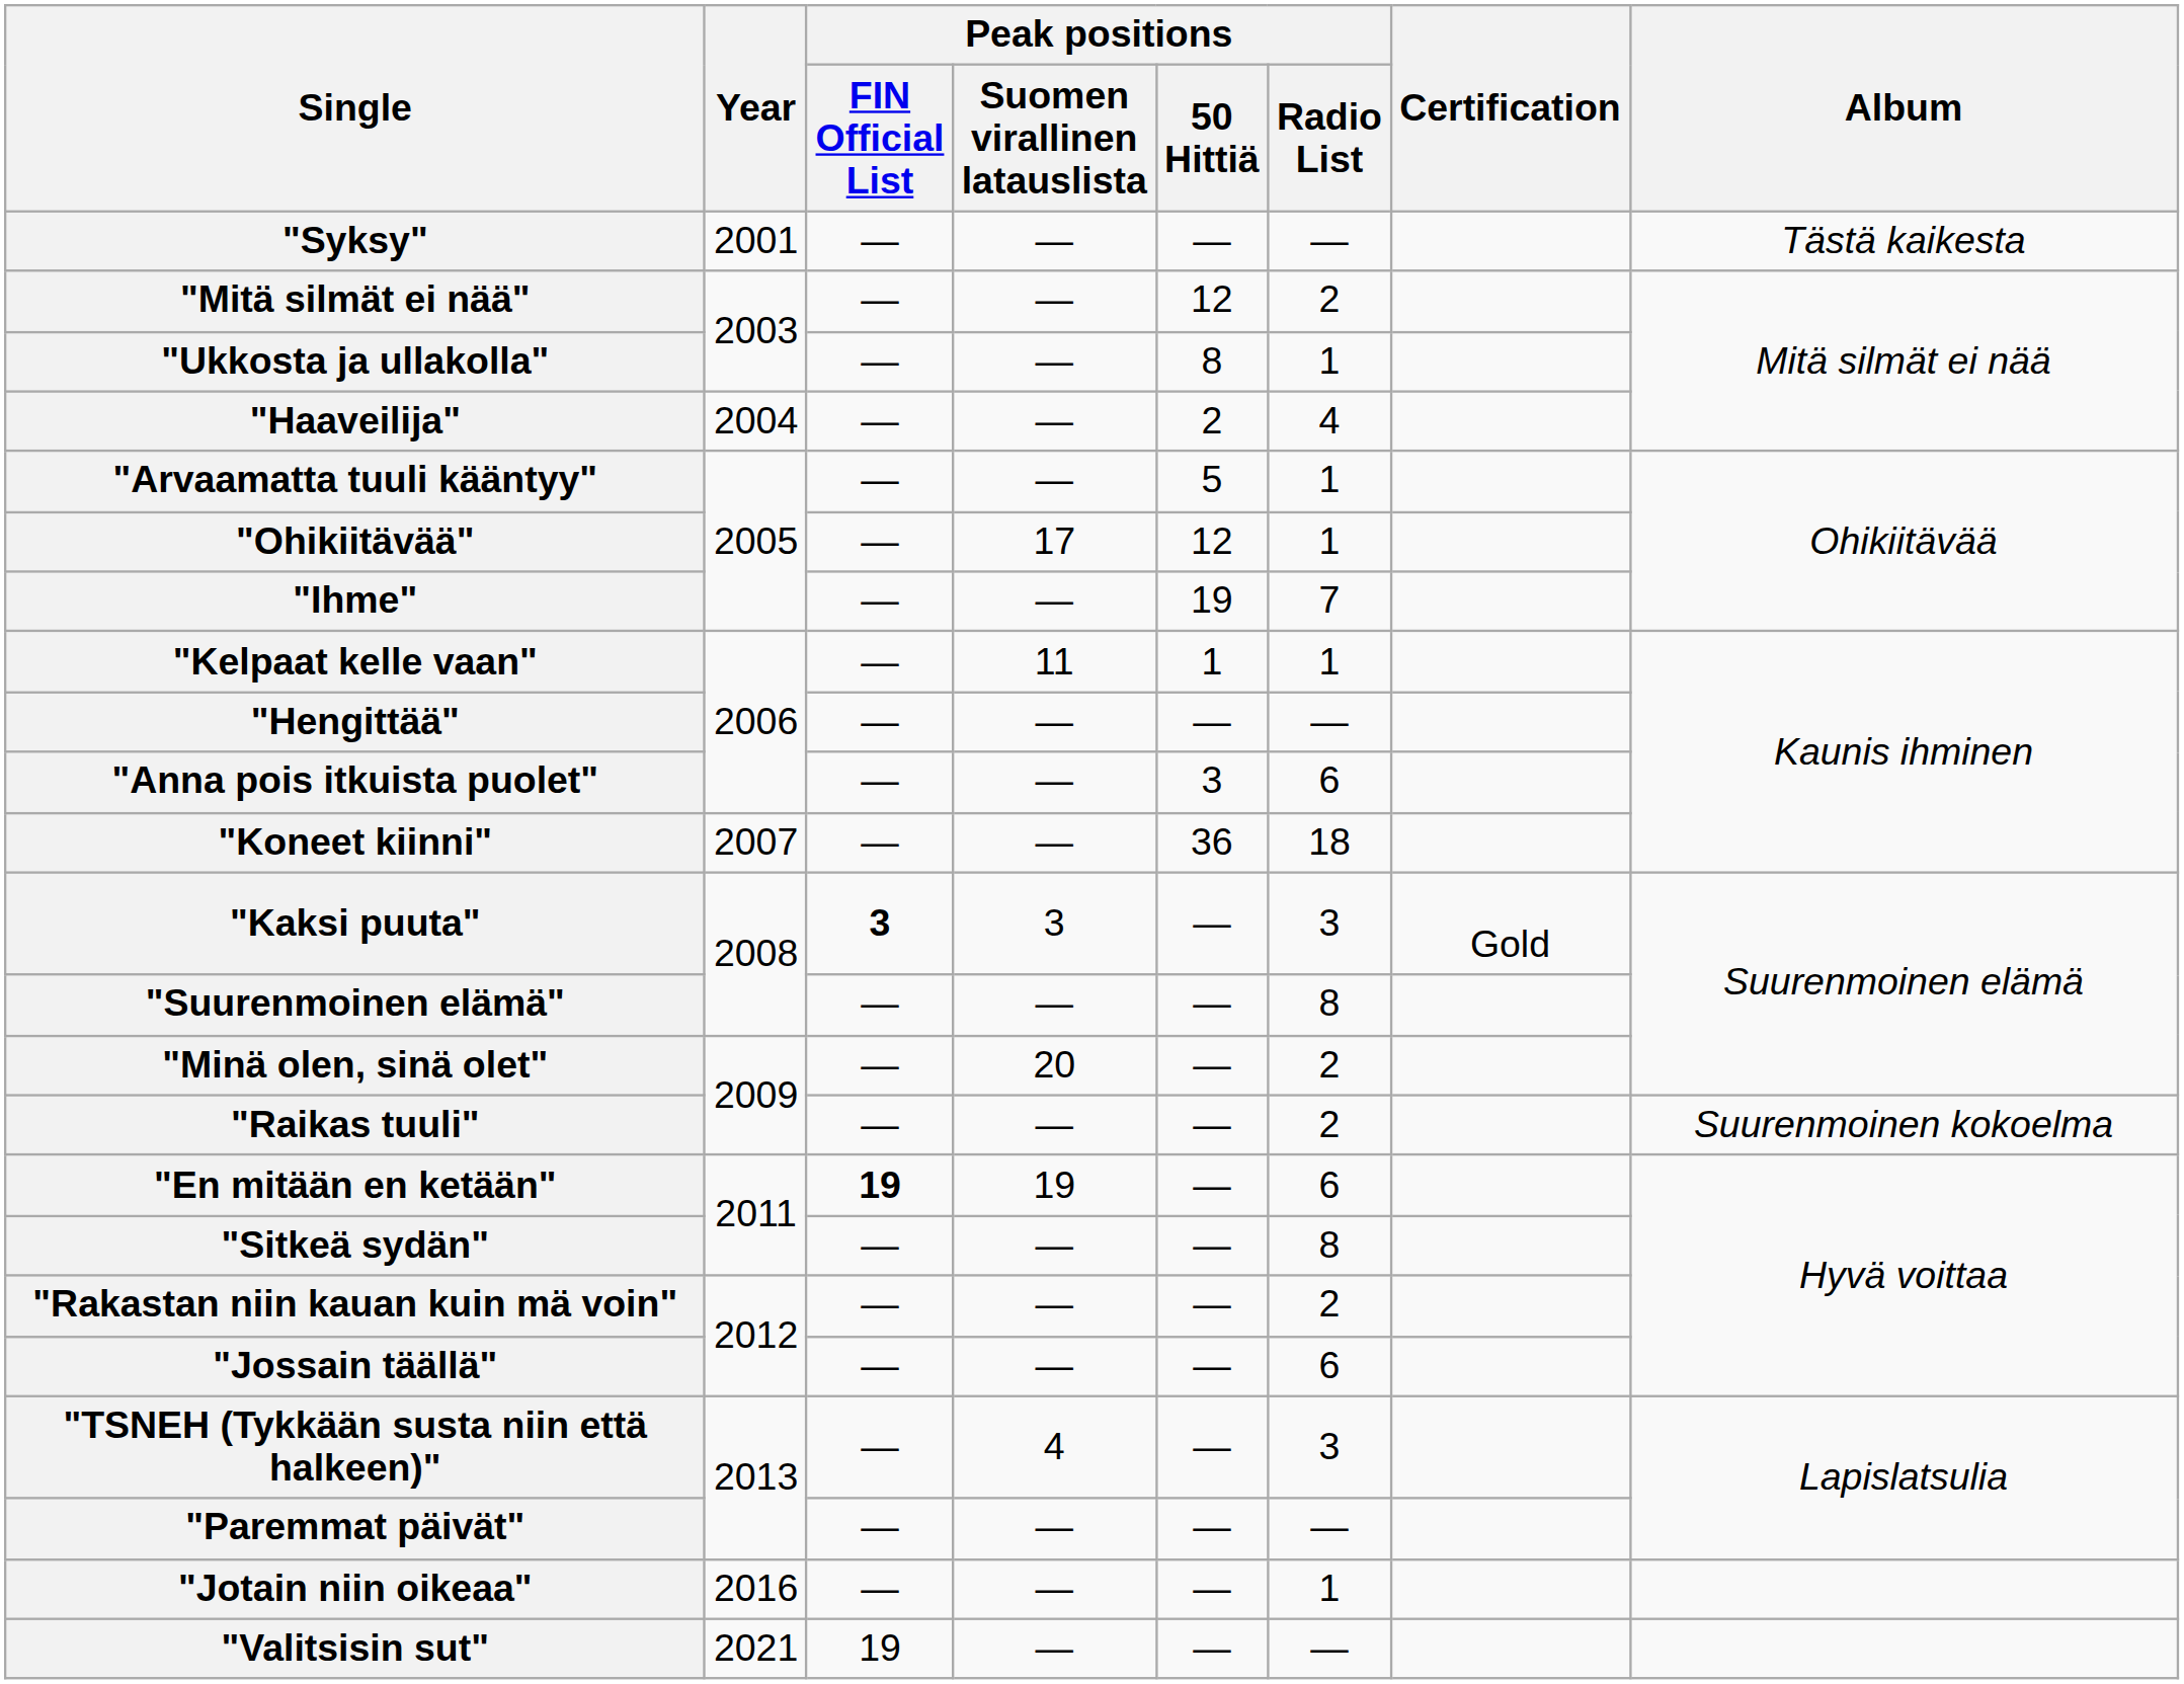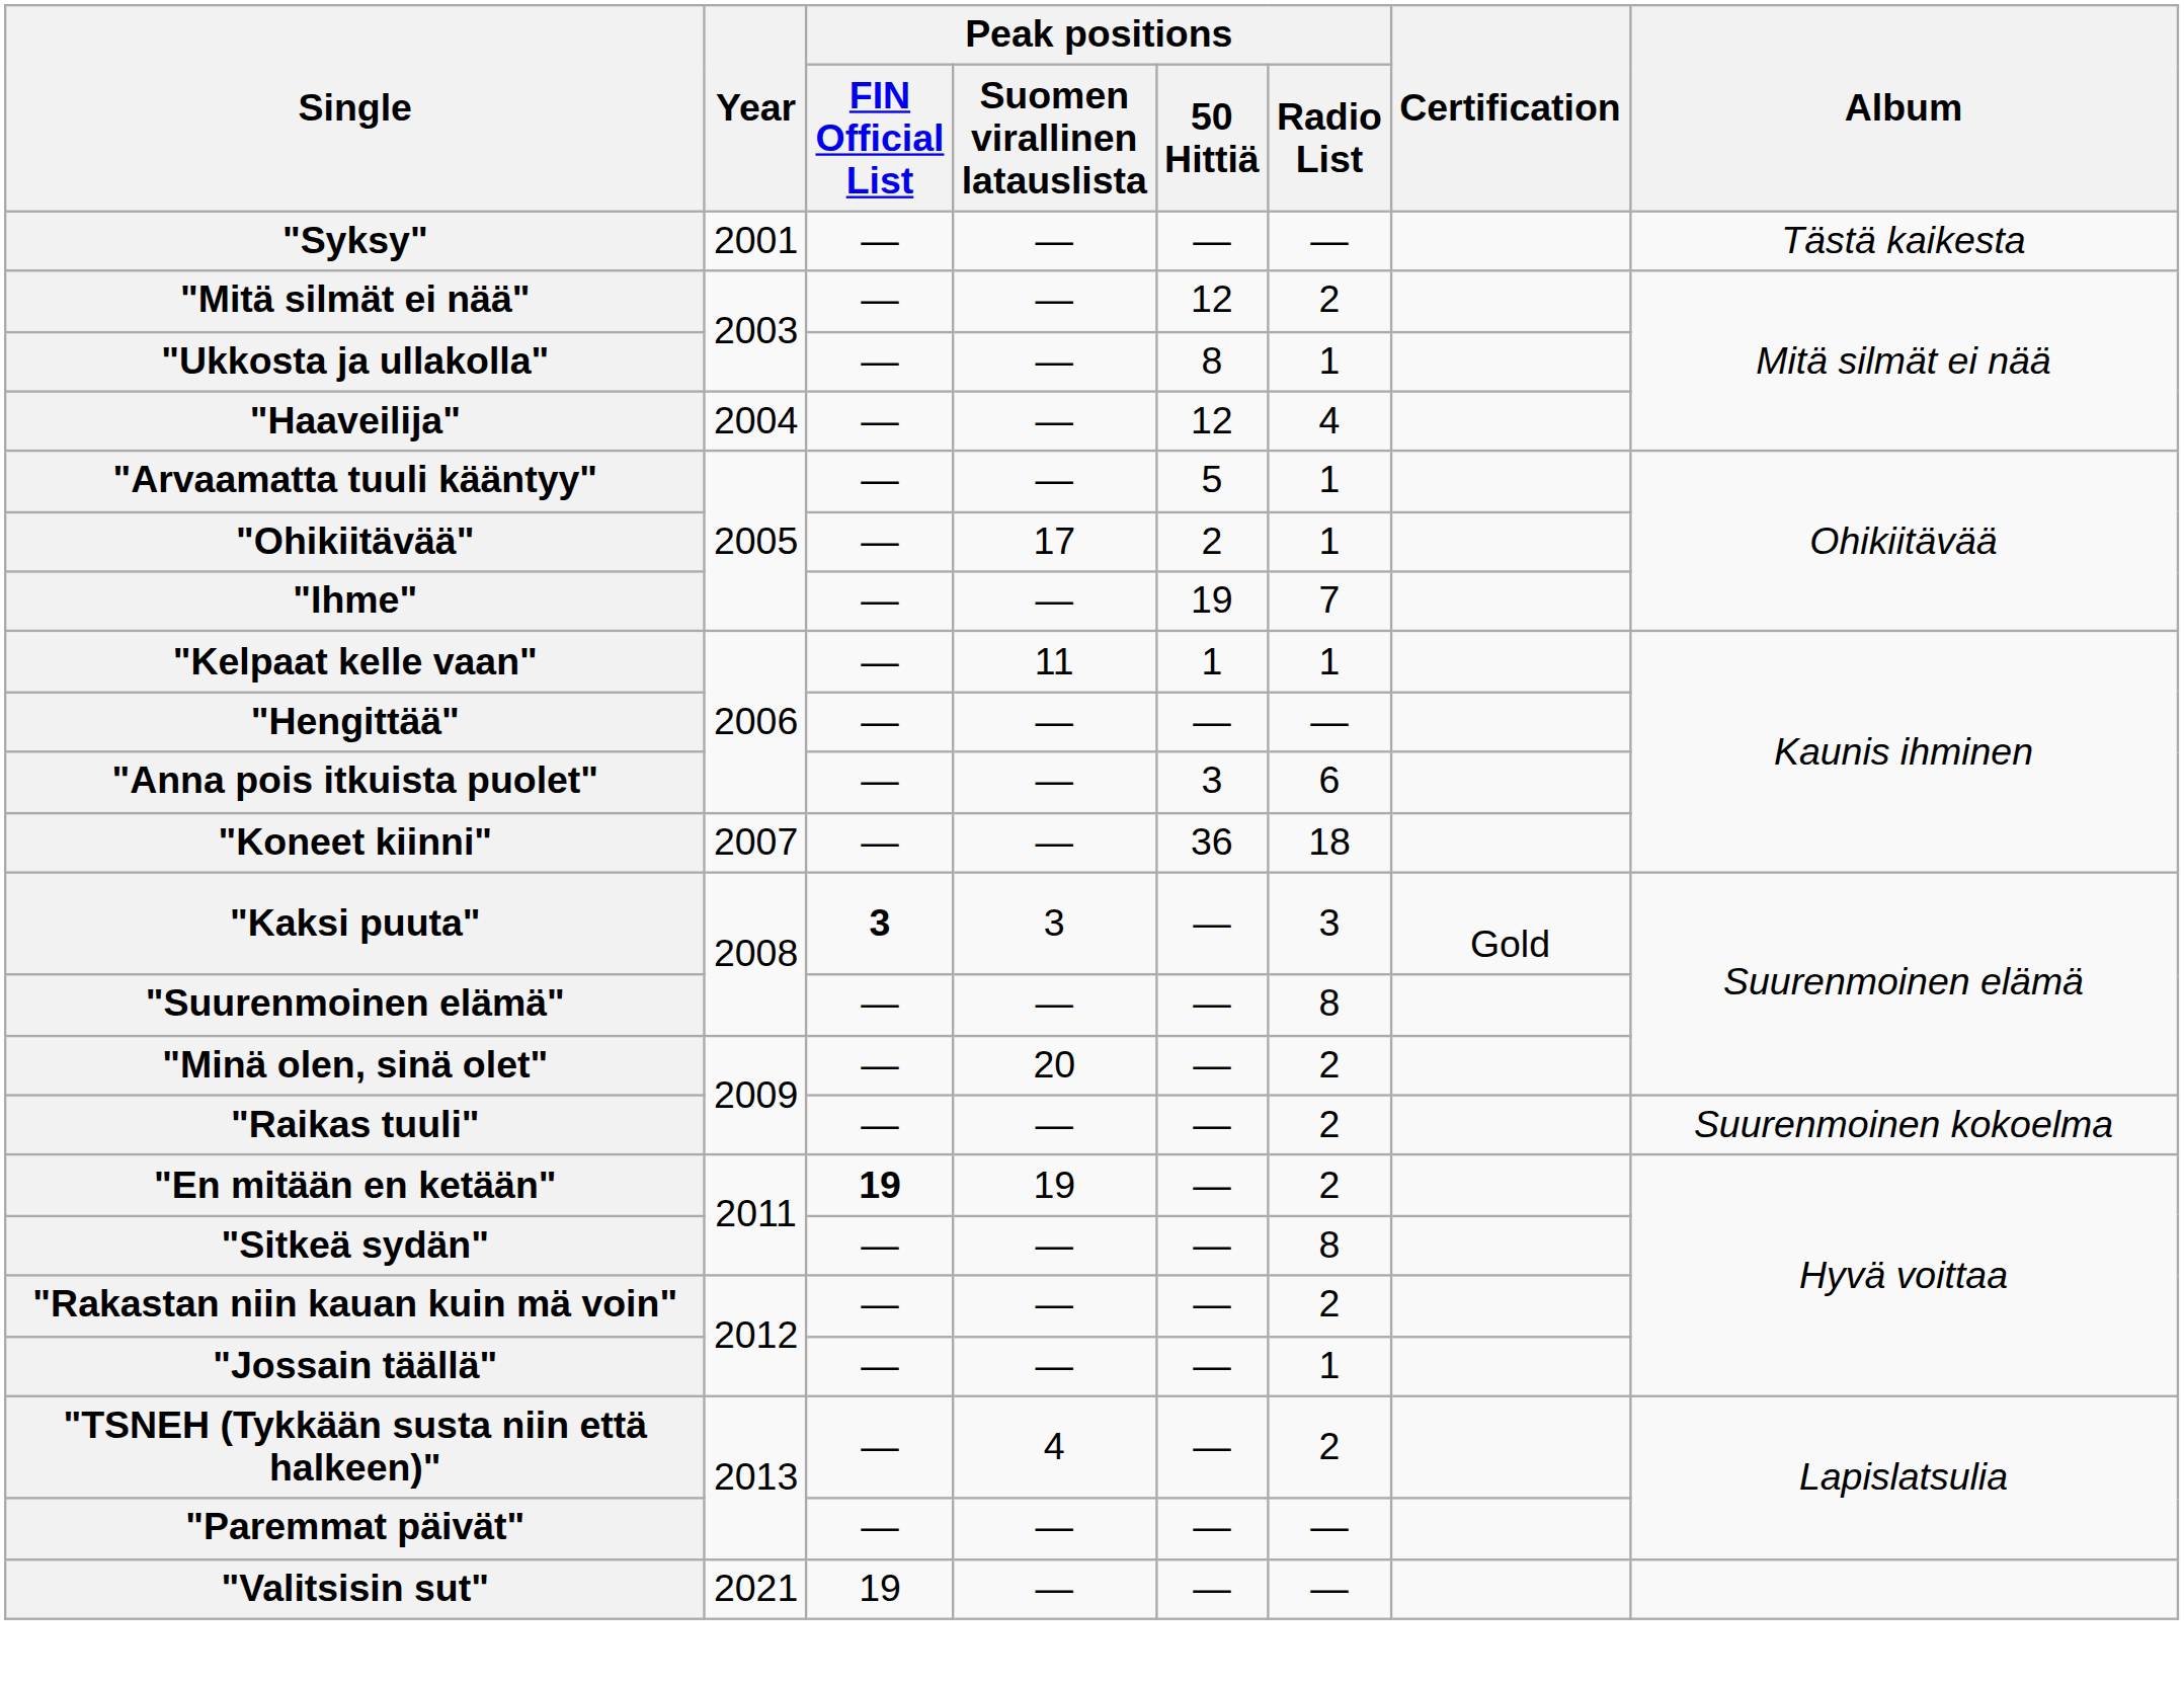"Haaveilija" | Peak positions / 50 Hittiä: 2 -> 12
"Ohikiitävää" | Peak positions / 50 Hittiä: 12 -> 2
"En mitään en ketään" | Peak positions / Radio List: 6 -> 2
"Jossain täällä" | Peak positions / Radio List: 6 -> 1
"TSNEH (Tykkään susta niin että halkeen)" | Peak positions / Radio List: 3 -> 2
- row: "Jotain niin oikeaa" | 2016 | — | — | — | 1
